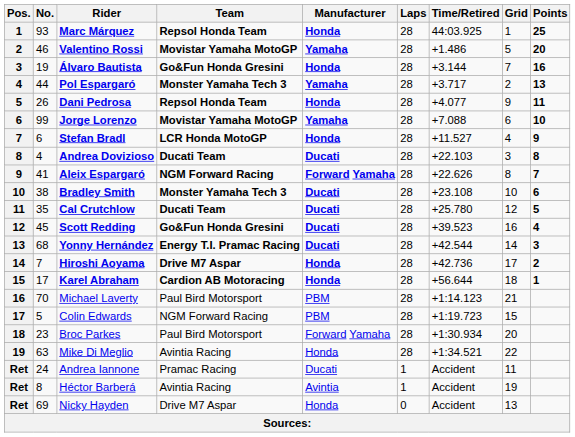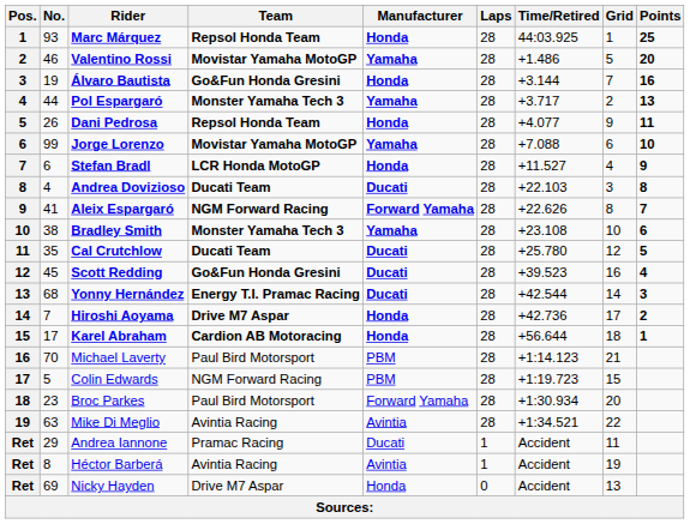Bradley Smith | Manufacturer: Ducati -> Yamaha
Mike Di Meglio | Manufacturer: Honda -> Avintia
Andrea Iannone | No.: 24 -> 29
